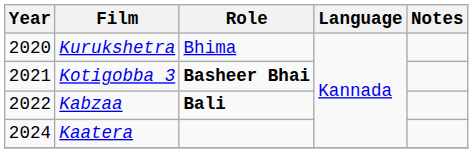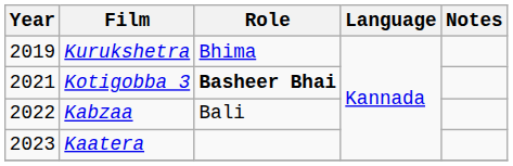Kurukshetra | Year: 2020 -> 2019
Kabzaa | Role: bold -> normal
Kaatera | Year: 2024 -> 2023
